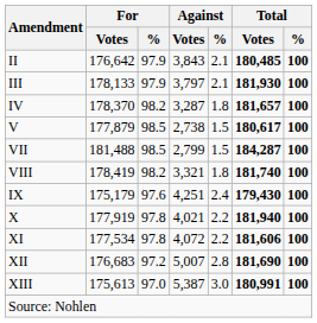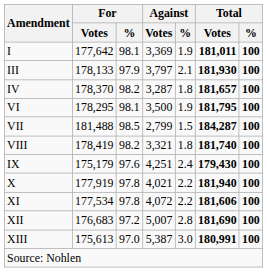+ row: I | 177,642 | 98.1 | 3,369 | 1.9 | 181,011 | 100
- row: II | 176,642 | 97.9 | 3,843 | 2.1 | 180,485 | 100
- row: V | 177,879 | 98.5 | 2,738 | 1.5 | 180,617 | 100
+ row: VI | 178,295 | 98.1 | 3,500 | 1.9 | 181,795 | 100
